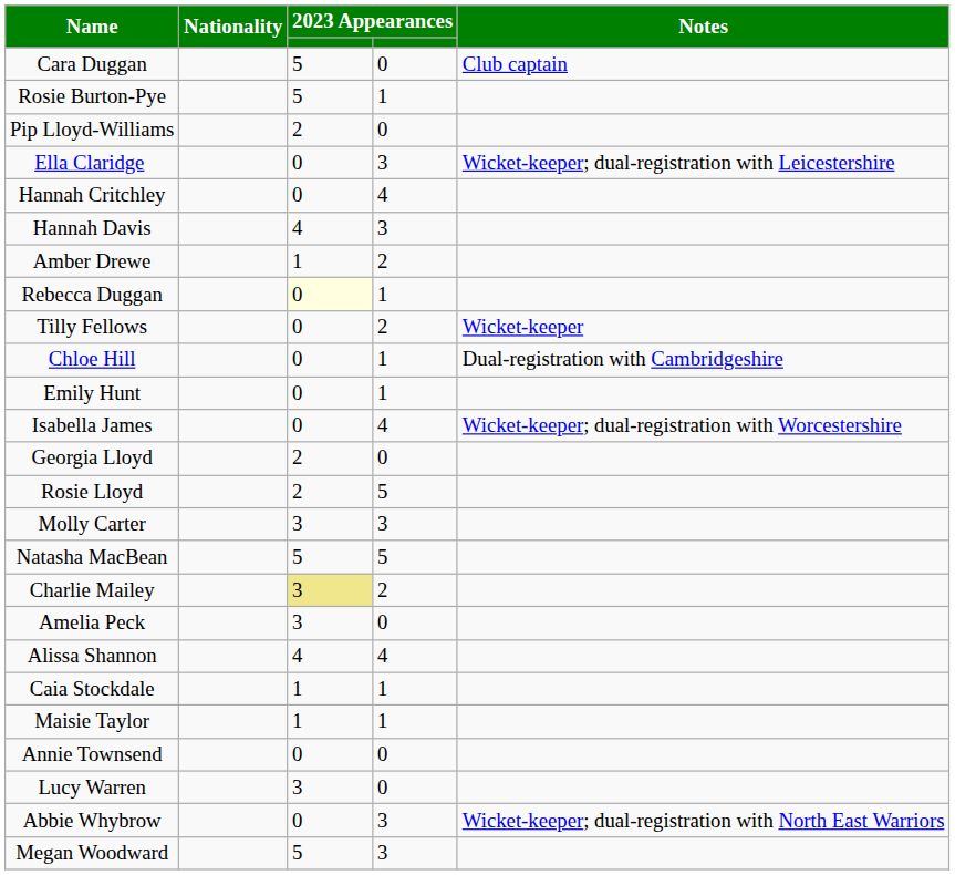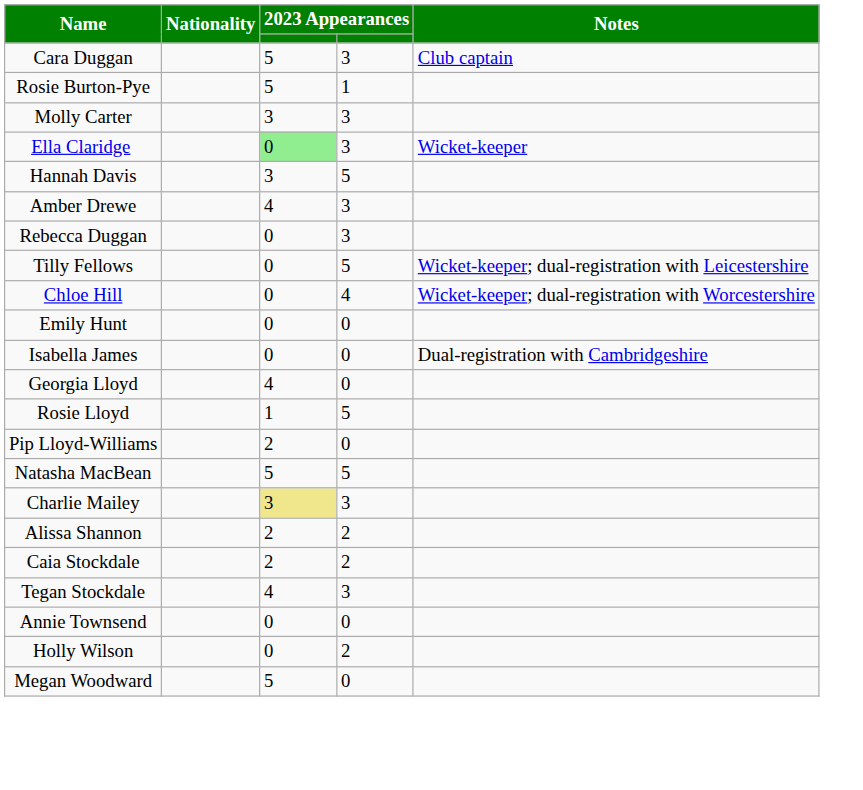Cara Duggan | column 4: 0 -> 3
rows swapped: Molly Carter <-> Pip Lloyd-Williams
Ella Claridge | column 3: no background -> lightgreen background
Ella Claridge | Notes: Wicket-keeper; dual-registration with Leicestershire -> Wicket-keeper
- row: Hannah Critchley | 0 | 4
Hannah Davis | column 3: 4 -> 3
Hannah Davis | column 4: 3 -> 5
Amber Drewe | column 3: 1 -> 4
Amber Drewe | column 4: 2 -> 3
Rebecca Duggan | column 3: lightyellow background -> no background
Rebecca Duggan | column 4: 1 -> 3
Tilly Fellows | column 4: 2 -> 5
Tilly Fellows | Notes: Wicket-keeper -> Wicket-keeper; dual-registration with Leicestershire
Chloe Hill | column 4: 1 -> 4
Chloe Hill | Notes: Dual-registration with Cambridgeshire -> Wicket-keeper; dual-registration with Worcestershire
Emily Hunt | column 4: 1 -> 0
Isabella James | column 4: 4 -> 0
Isabella James | Notes: Wicket-keeper; dual-registration with Worcestershire -> Dual-registration with Cambridgeshire
Georgia Lloyd | column 3: 2 -> 4
Rosie Lloyd | column 3: 2 -> 1
Charlie Mailey | column 4: 2 -> 3
- row: Amelia Peck | 3 | 0
Alissa Shannon | column 3: 4 -> 2
Alissa Shannon | column 4: 4 -> 2
Caia Stockdale | column 3: 1 -> 2
Caia Stockdale | column 4: 1 -> 2
+ row: Tegan Stockdale | 4 | 3
- row: Maisie Taylor | 1 | 1
- row: Lucy Warren | 3 | 0
- row: Abbie Whybrow | 0 | 3 | Wicket-keeper; dual-registration with North East Warriors
+ row: Holly Wilson | 0 | 2
Megan Woodward | column 4: 3 -> 0
